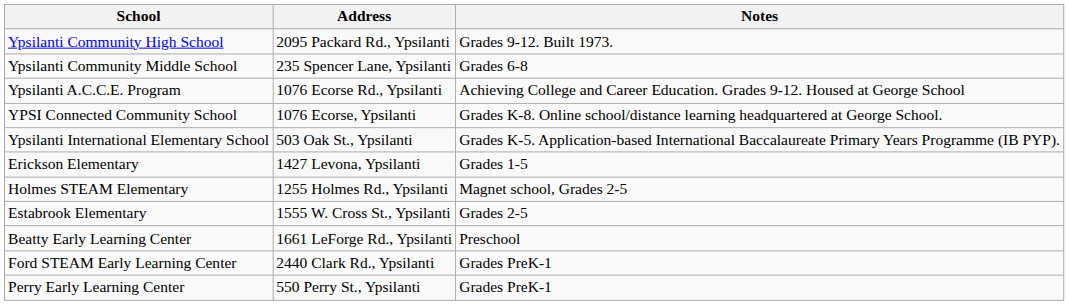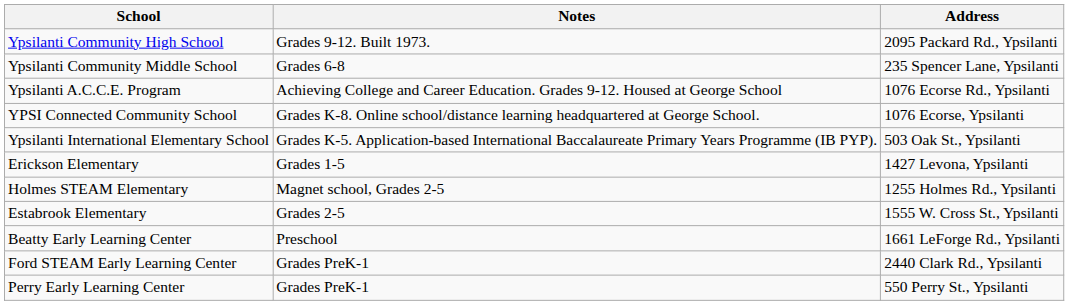columns swapped: Address <-> Notes
